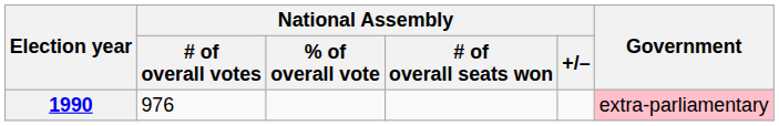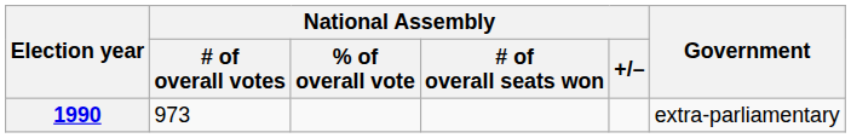1990 | National Assembly / # of overall votes: 976 -> 973
1990 | Government: pink background -> no background
